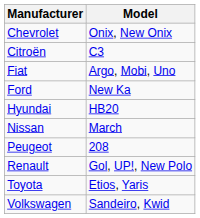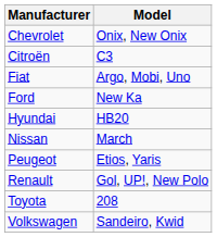Peugeot | Model: 208 -> Etios, Yaris
Toyota | Model: Etios, Yaris -> 208
